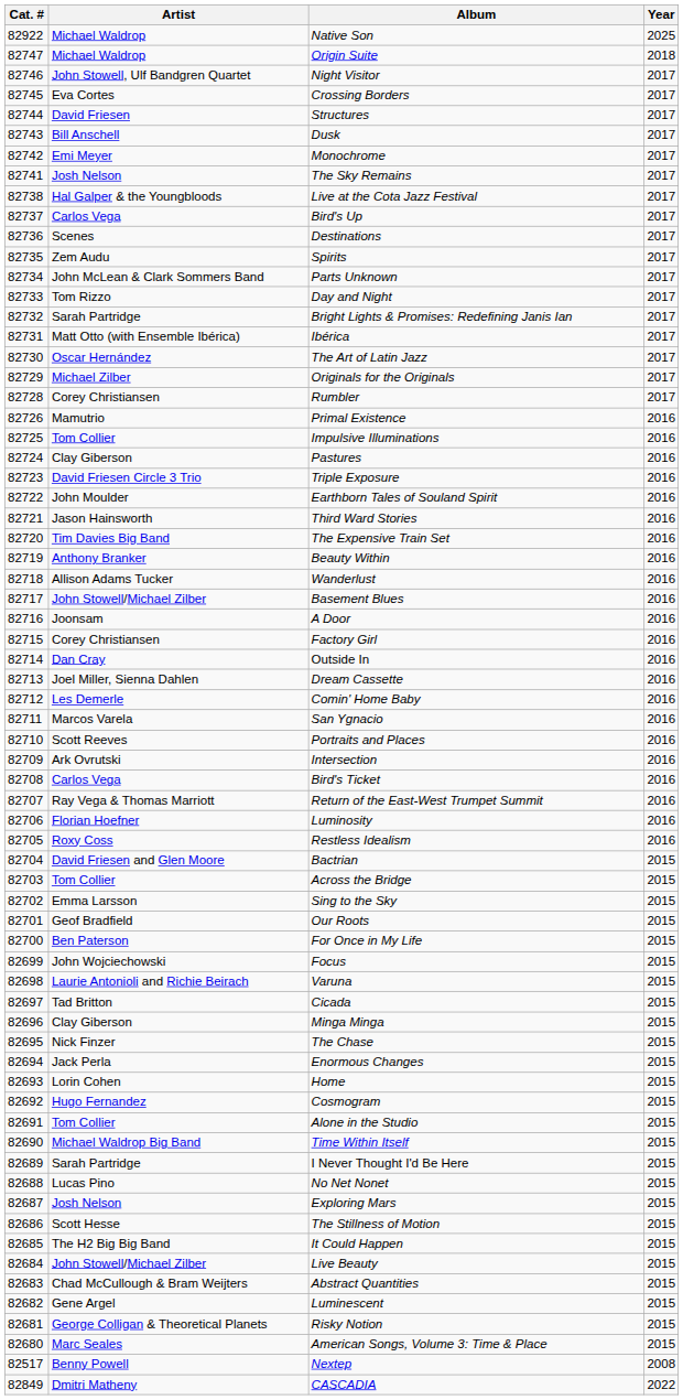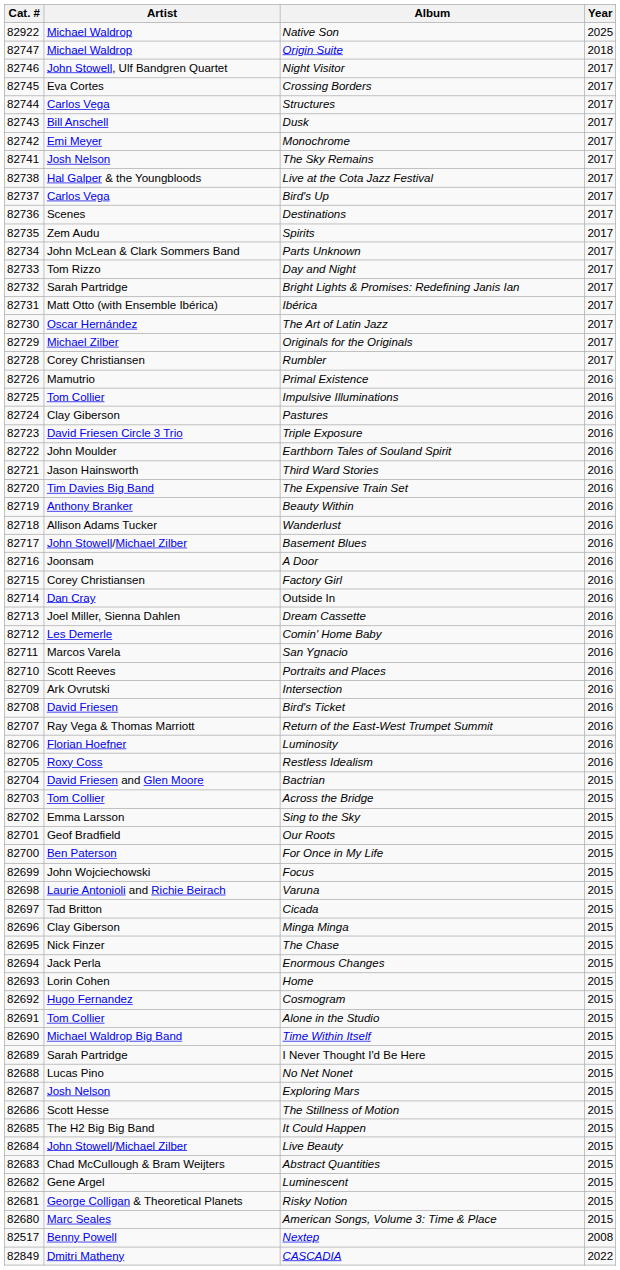Structures | Artist: David Friesen -> Carlos Vega
Bird's Ticket | Artist: Carlos Vega -> David Friesen
